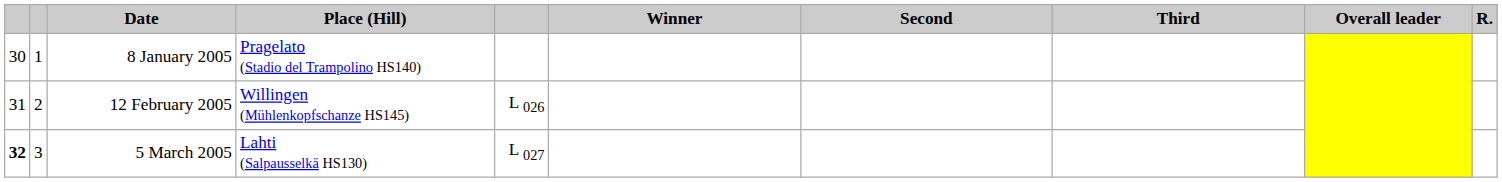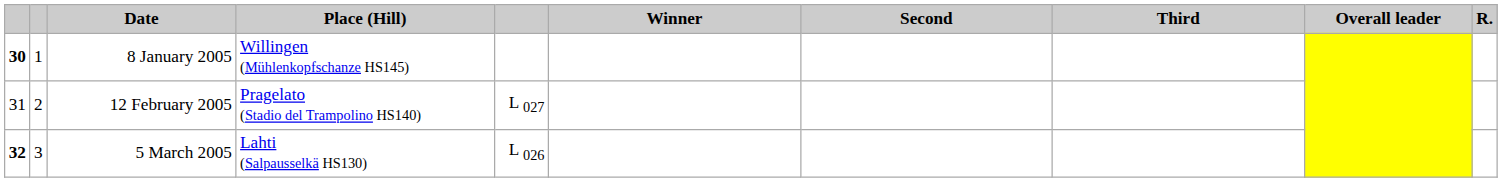8 January 2005 | column 1: normal -> bold
8 January 2005 | Place (Hill): Pragelato (Stadio del Trampolino HS140) -> Willingen (Mühlenkopfschanze HS145)
12 February 2005 | Place (Hill): Willingen (Mühlenkopfschanze HS145) -> Pragelato (Stadio del Trampolino HS140)
12 February 2005 | column 5: L 026 -> L 027
5 March 2005 | column 5: L 027 -> L 026
